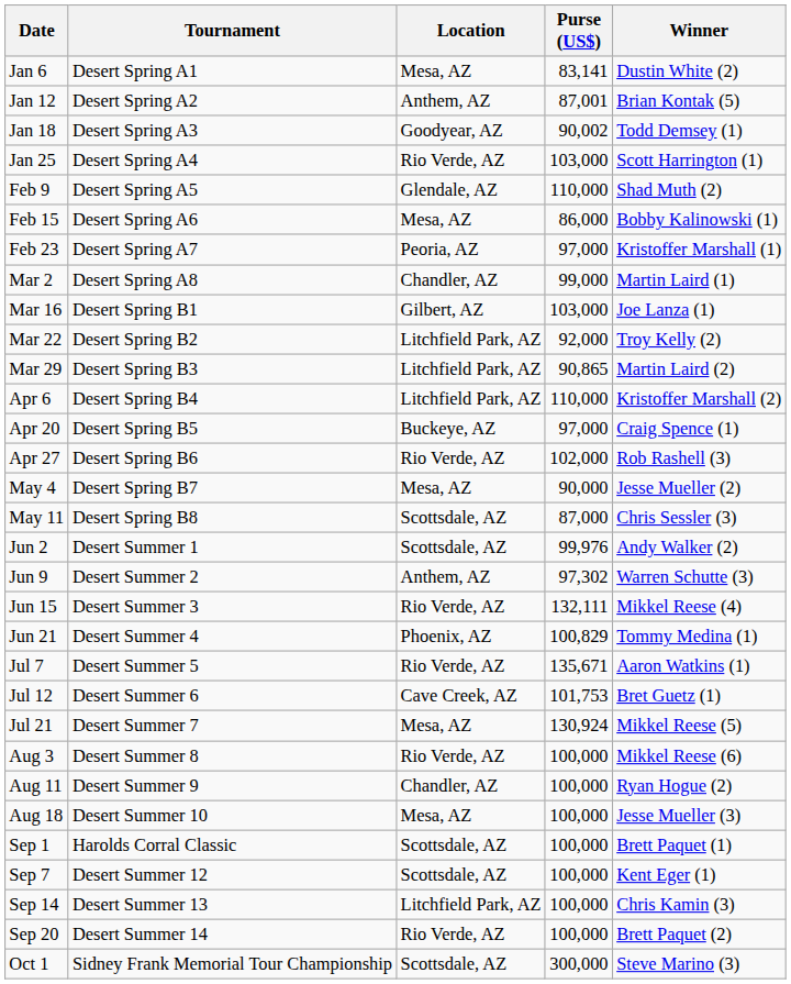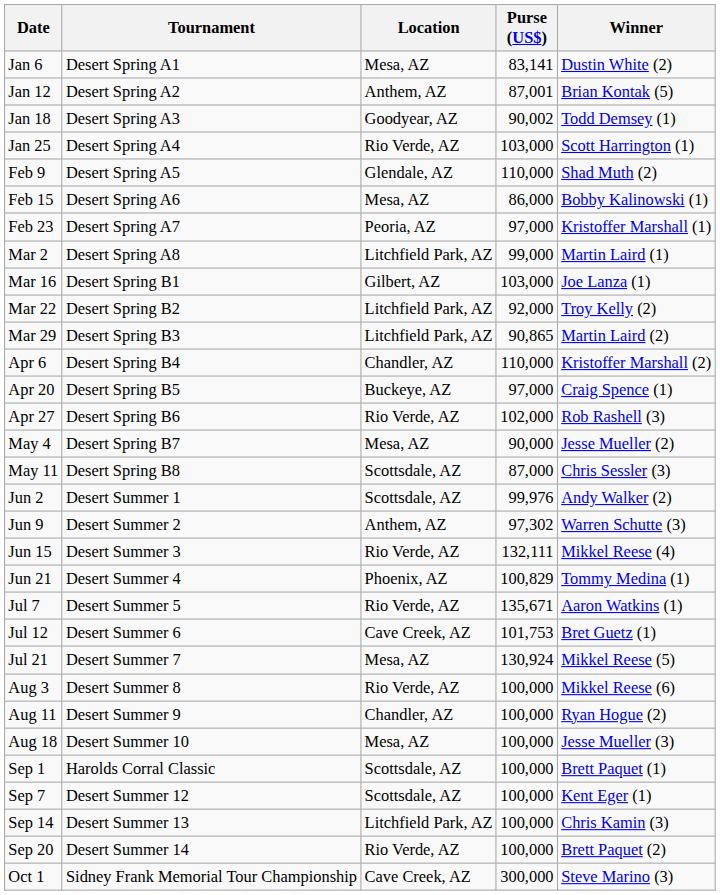Mar 2 | Location: Chandler, AZ -> Litchfield Park, AZ
Apr 6 | Location: Litchfield Park, AZ -> Chandler, AZ
Oct 1 | Location: Scottsdale, AZ -> Cave Creek, AZ
